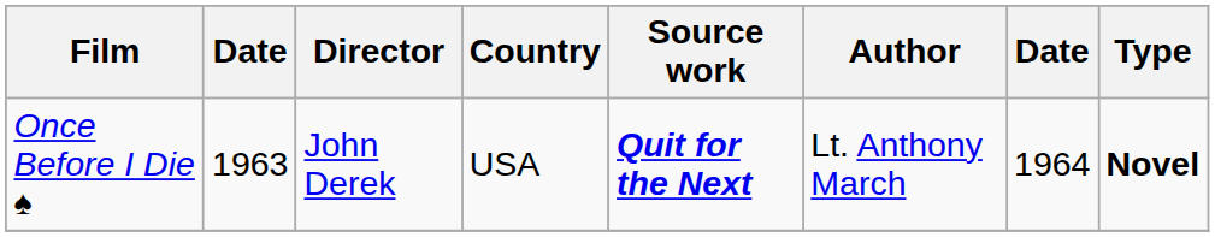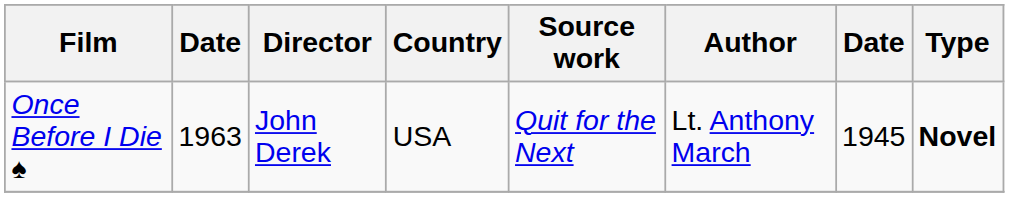Once Before I Die ♠ | Source work: bold -> normal
Once Before I Die ♠ | column 7: 1964 -> 1945
